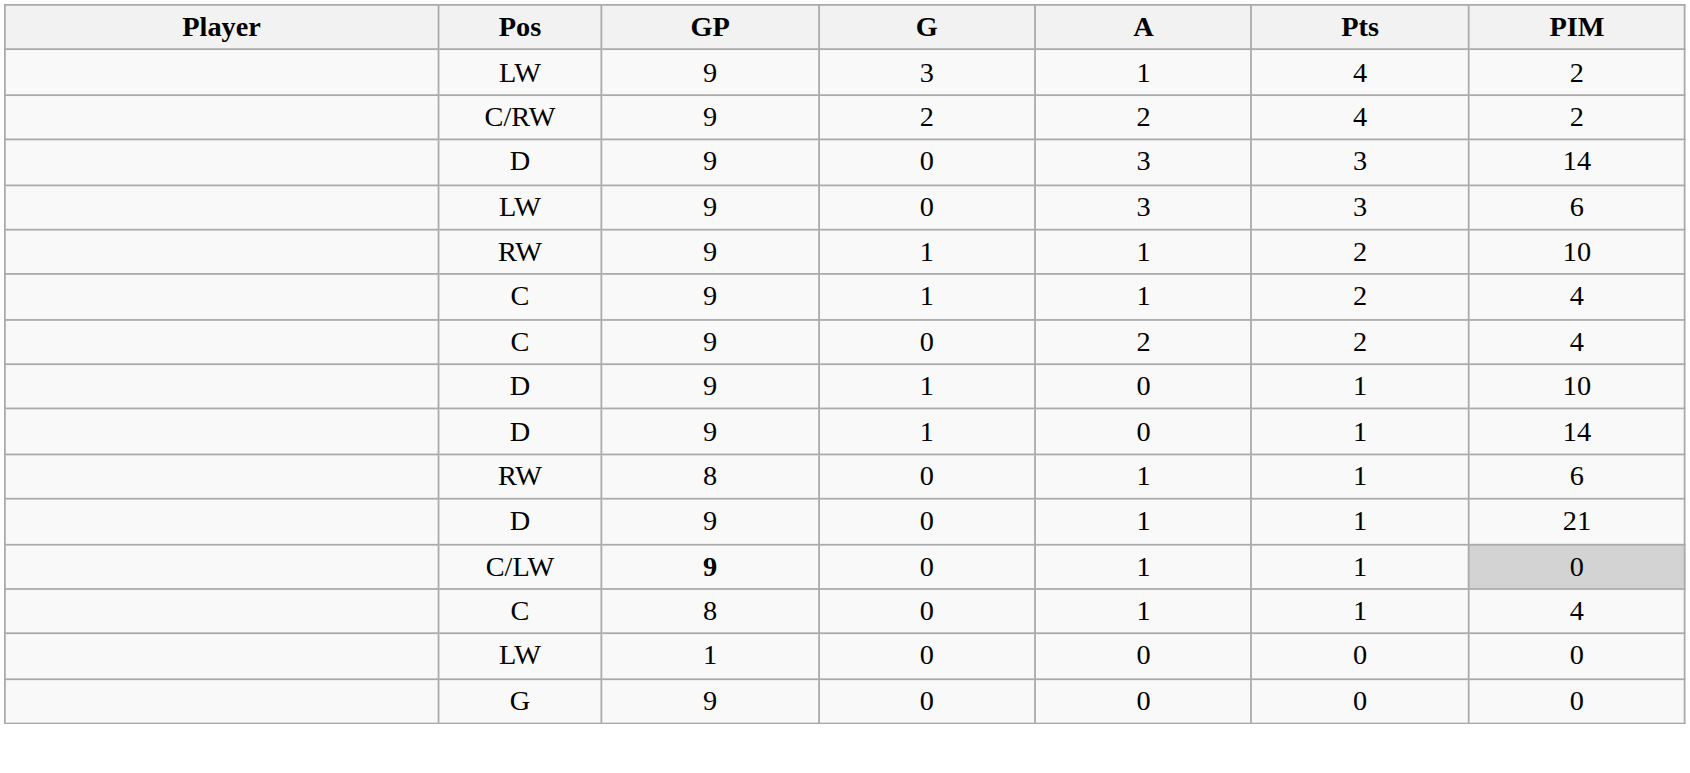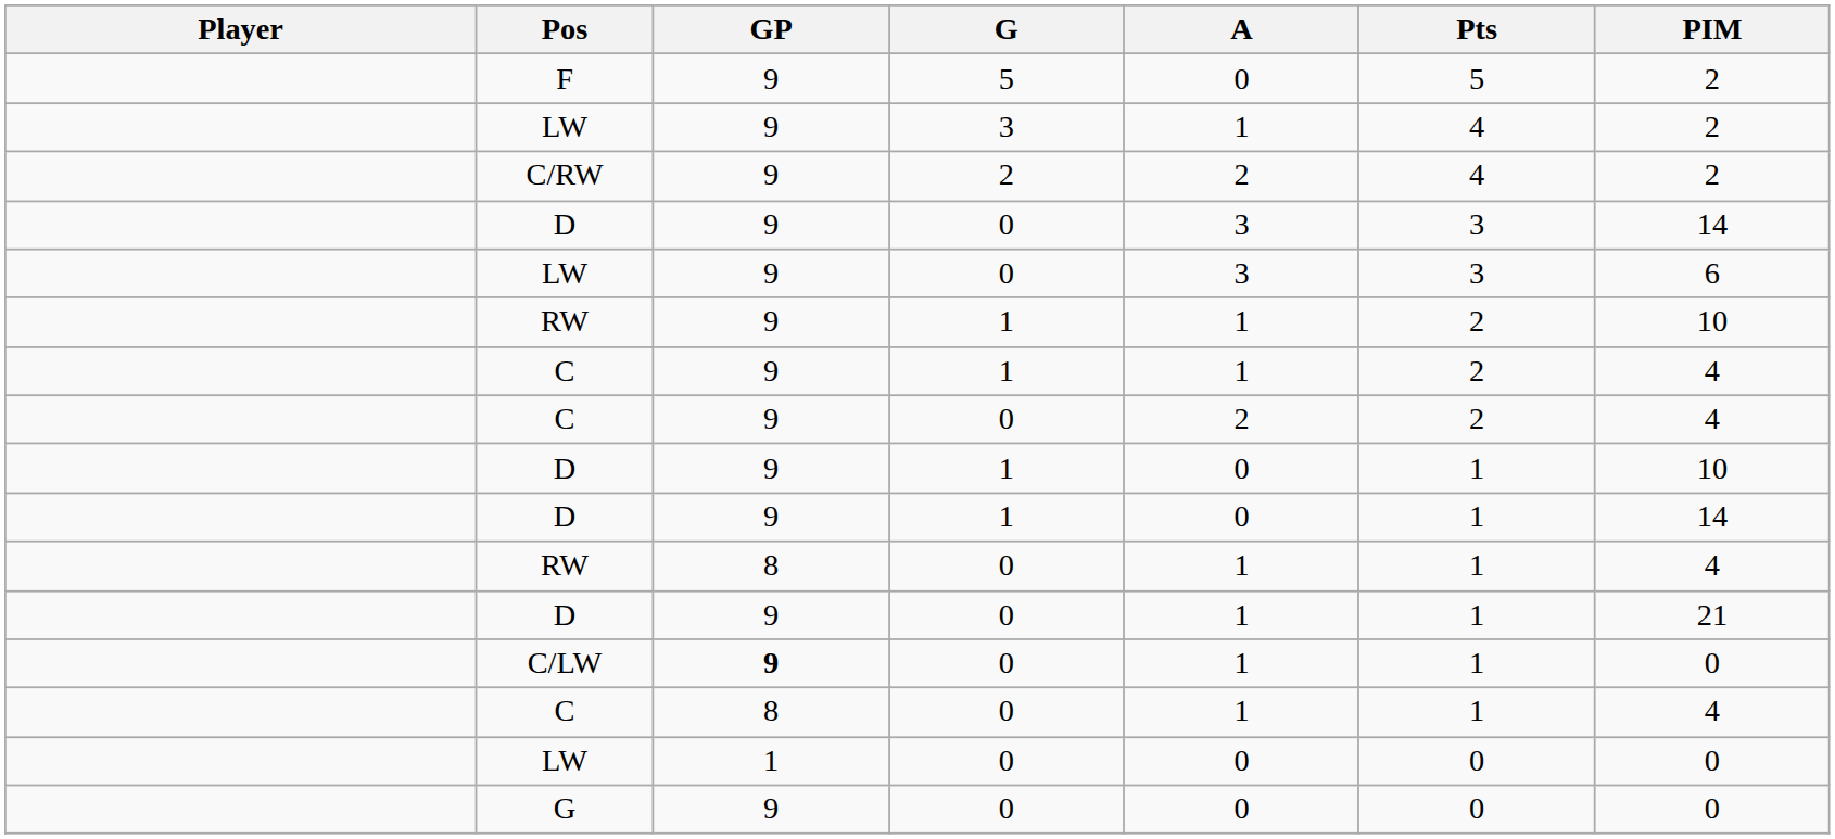+ row: F | 9 | 5 | 0 | 5 | 2
RW / 0 | PIM: 6 -> 4
C/LW | PIM: lightgrey background -> no background
